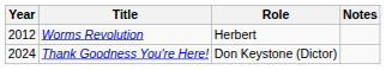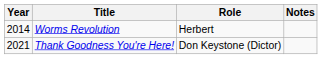Worms Revolution | Year: 2012 -> 2014
Thank Goodness You're Here! | Year: 2024 -> 2021
